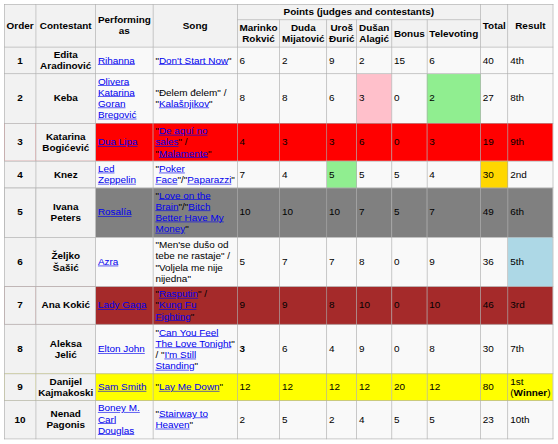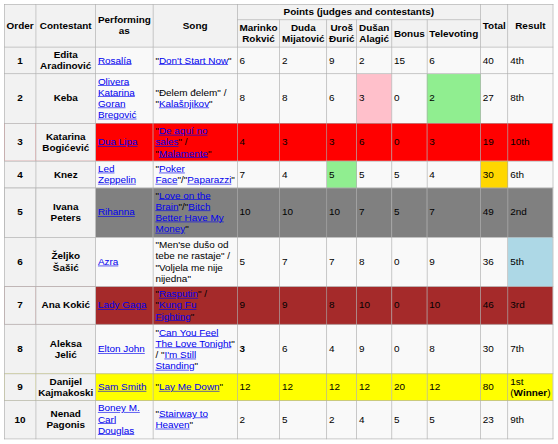Edita Aradinović | Performing as: Rihanna -> Rosalía
Katarina Bogićević | Result: 9th -> 10th
Knez | Result: 2nd -> 6th
Ivana Peters | Performing as: Rosalía -> Rihanna
Ivana Peters | Result: 6th -> 2nd
Nenad Pagonis | Result: 10th -> 9th
